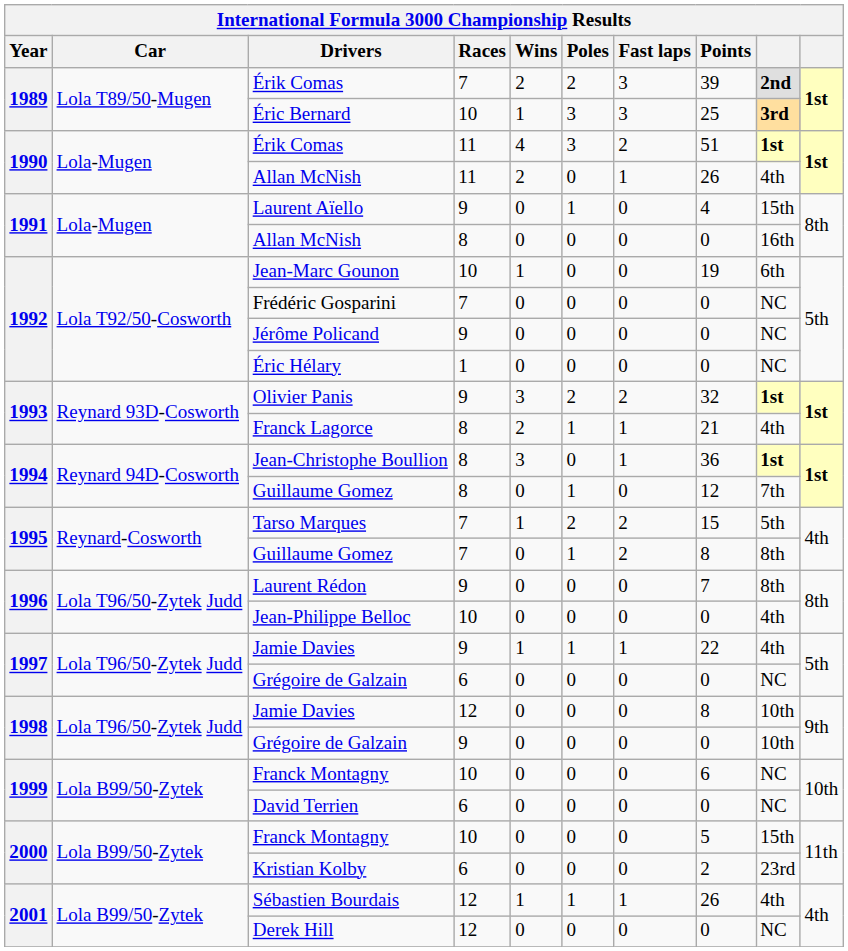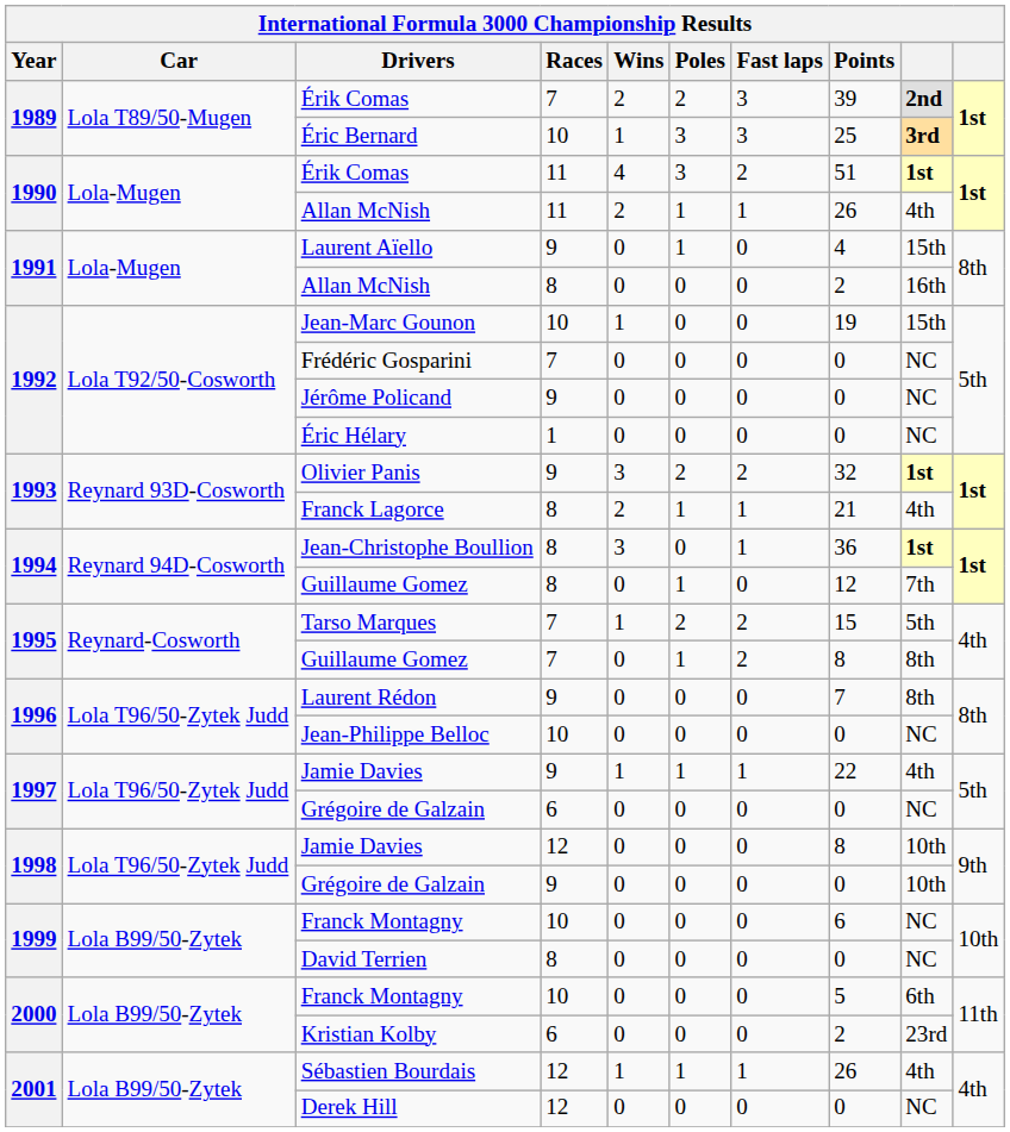1990 / Allan McNish | Poles: 0 -> 1
1991 / Allan McNish | Points: 0 -> 2
Jean-Marc Gounon | column 9: 6th -> 15th
Jean-Philippe Belloc | column 9: 4th -> NC
David Terrien | Races: 6 -> 8
2000 / Franck Montagny | column 9: 15th -> 6th
